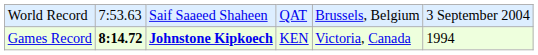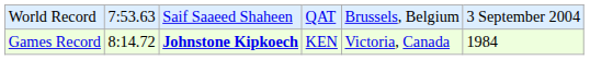Games Record | column 2: bold -> normal
Games Record | column 6: 1994 -> 1984
